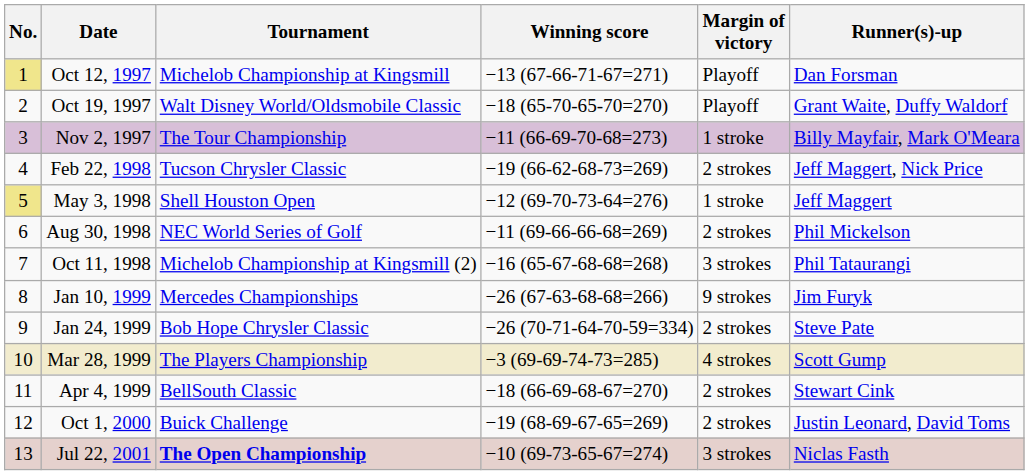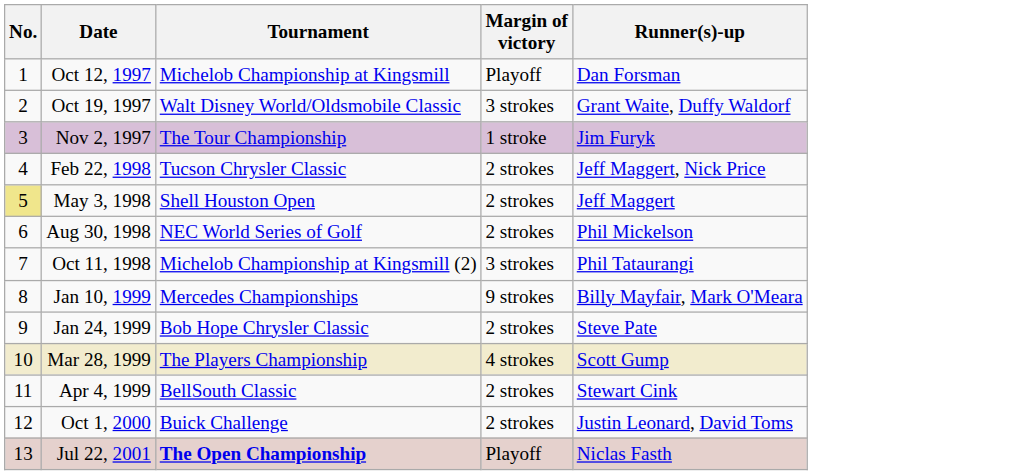- column: Winning score | −13 (67-66-71-67=271) | −18 (65-70-65-70=270) | −11 (66-69-70-68=273) | −19 (66-62-68-73=269) | −12 (69-70-73-64=276) | −11 (69-66-66-68=269) | −16 (65-67-68-68=268) | −26 (67-63-68-68=266) | −26 (70-71-64-70-59=334) | −3 (69-69-74-73=285) | −18 (66-69-68-67=270) | −19 (68-69-67-65=269) | −10 (69-73-65-67=274)
Oct 12, 1997 | No.: khaki background -> no background
Oct 19, 1997 | Margin of victory: Playoff -> 3 strokes
Nov 2, 1997 | Runner(s)-up: Billy Mayfair, Mark O'Meara -> Jim Furyk
May 3, 1998 | Margin of victory: 1 stroke -> 2 strokes
Jan 10, 1999 | Runner(s)-up: Jim Furyk -> Billy Mayfair, Mark O'Meara
Jul 22, 2001 | Margin of victory: 3 strokes -> Playoff
